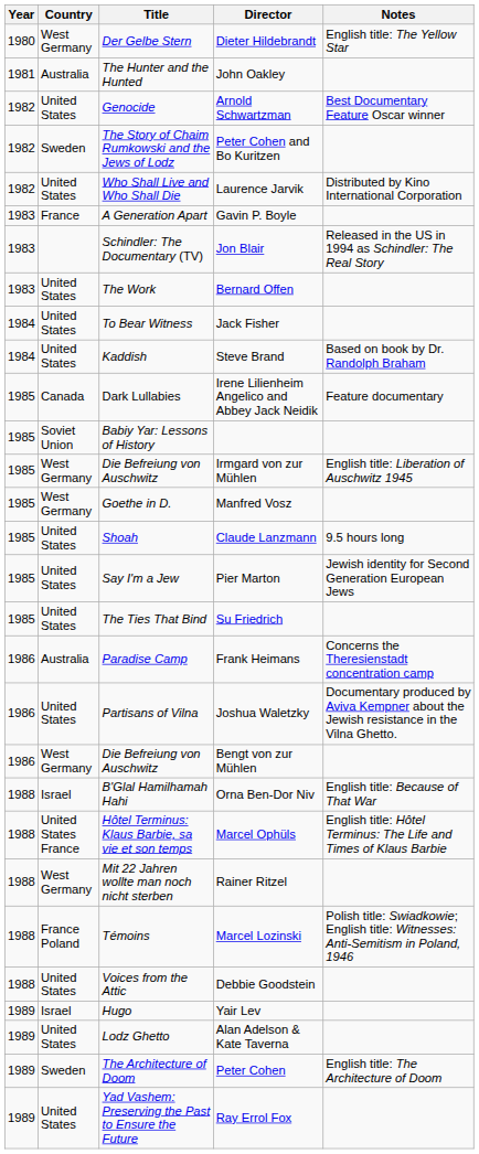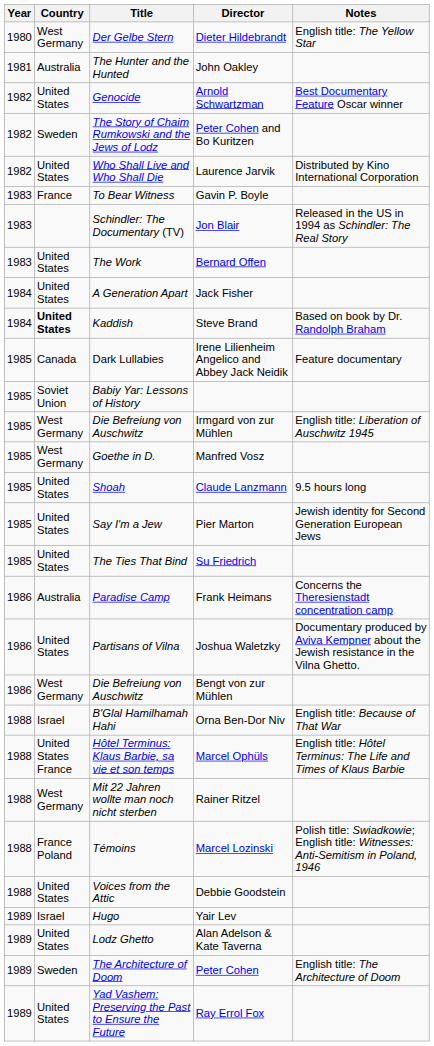Gavin P. Boyle | Title: A Generation Apart -> To Bear Witness
Jack Fisher | Title: To Bear Witness -> A Generation Apart
Steve Brand | Country: normal -> bold
